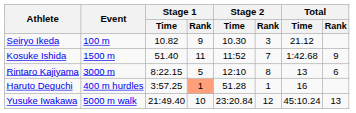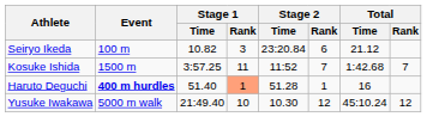Seiryo Ikeda | Stage 1 / Rank: 9 -> 3
Seiryo Ikeda | Stage 2 / Time: 10.30 -> 23:20.84
Seiryo Ikeda | Stage 2 / Rank: 3 -> 6
Kosuke Ishida | Stage 1 / Time: 51.40 -> 3:57.25
Kosuke Ishida | Total / Rank: 9 -> 7
- row: Rintaro Kajiyama | 3000 m | 8:22.15 | 5 | 12:10 | 8 | 13 | 6
Haruto Deguchi | Event: normal -> bold
Haruto Deguchi | Stage 1 / Time: 3:57.25 -> 51.40
Yusuke Iwakawa | Stage 2 / Time: 23:20.84 -> 10.30
Yusuke Iwakawa | Total / Rank: 13 -> 12
